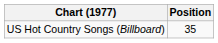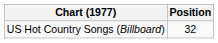US Hot Country Songs (Billboard) | Position: 35 -> 32
